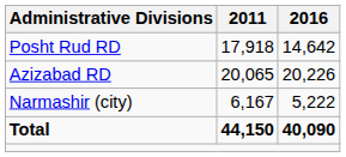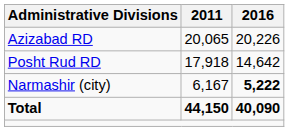rows swapped: Azizabad RD <-> Posht Rud RD
Narmashir (city) | 2016: normal -> bold
